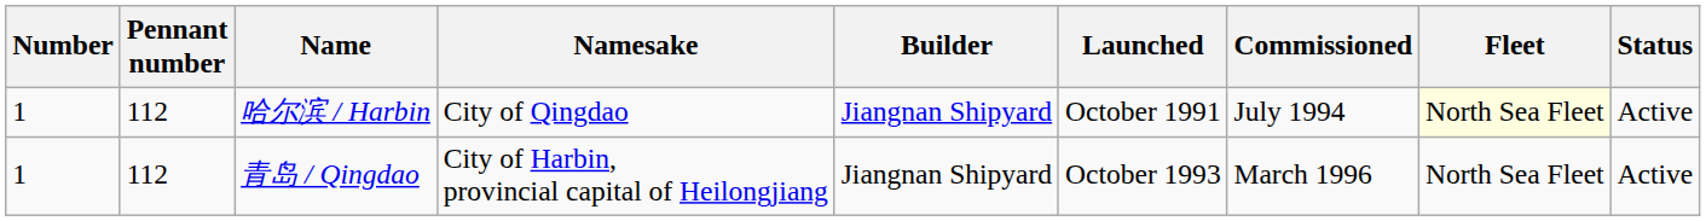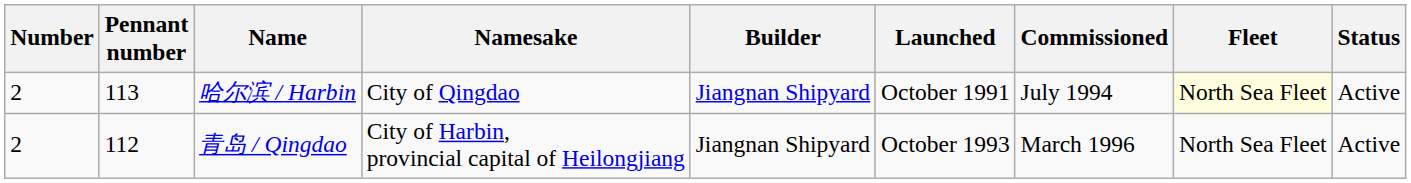哈尔滨 / Harbin | Number: 1 -> 2
哈尔滨 / Harbin | Pennant number: 112 -> 113
青岛 / Qingdao | Number: 1 -> 2
